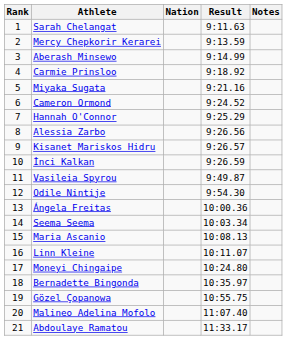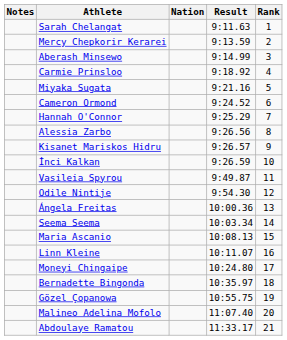columns swapped: Rank <-> Notes
